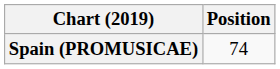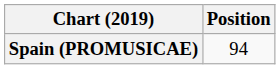Spain (PROMUSICAE) | Position: 74 -> 94
